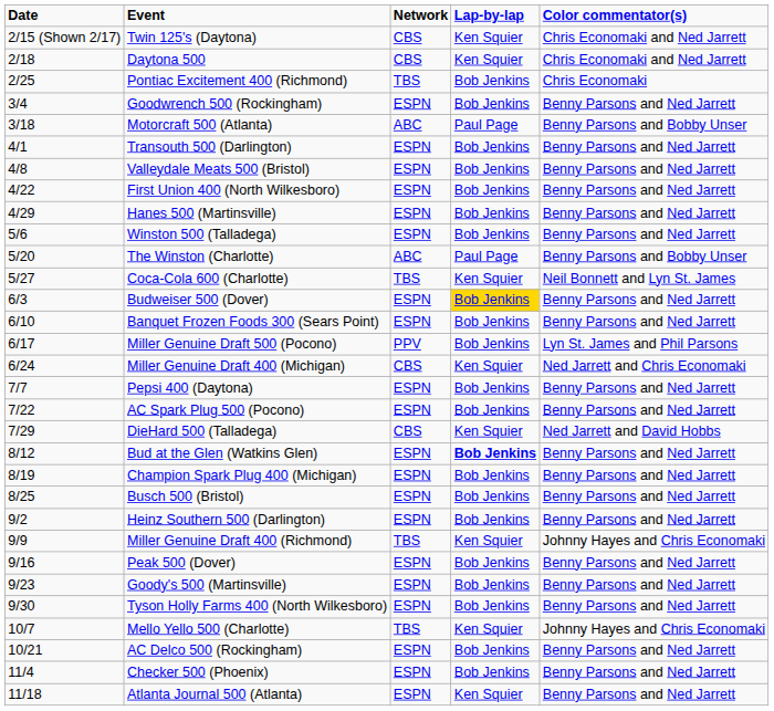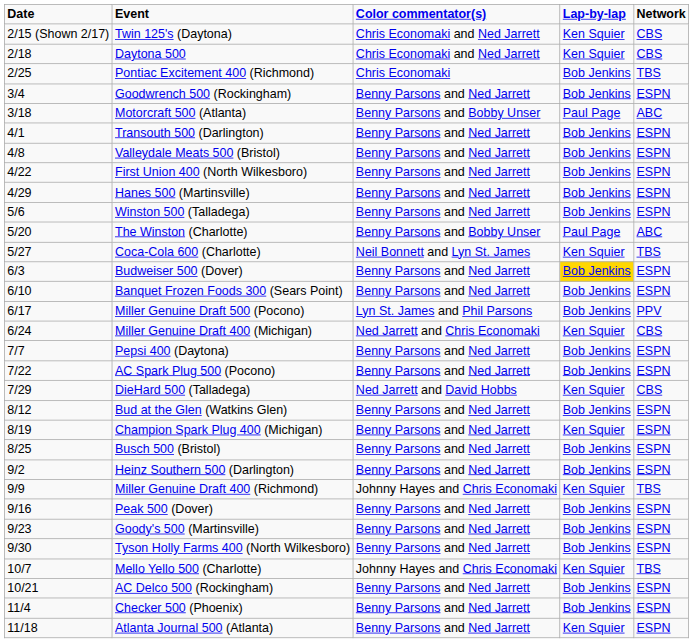columns swapped: Network <-> Color commentator(s)
Bud at the Glen (Watkins Glen) | Lap-by-lap: bold -> normal
Champion Spark Plug 400 (Michigan) | Lap-by-lap: Bob Jenkins -> Ken Squier
